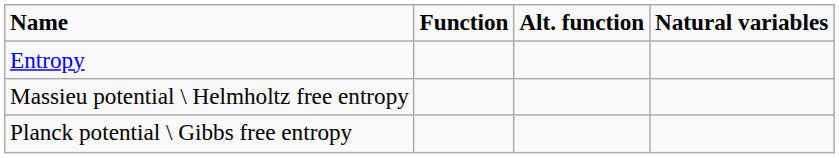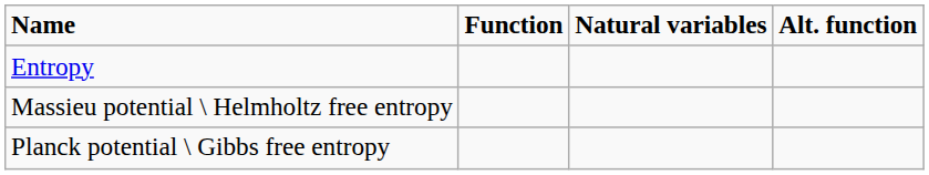columns swapped: Alt. function <-> Natural variables
